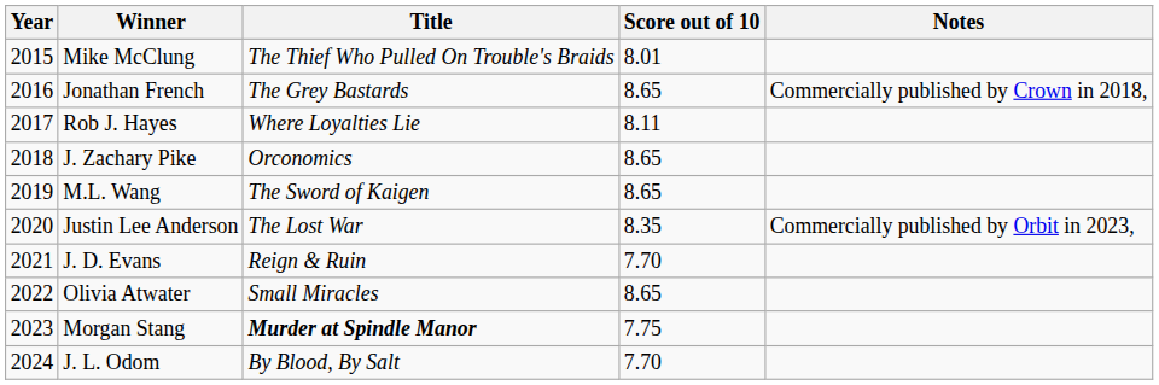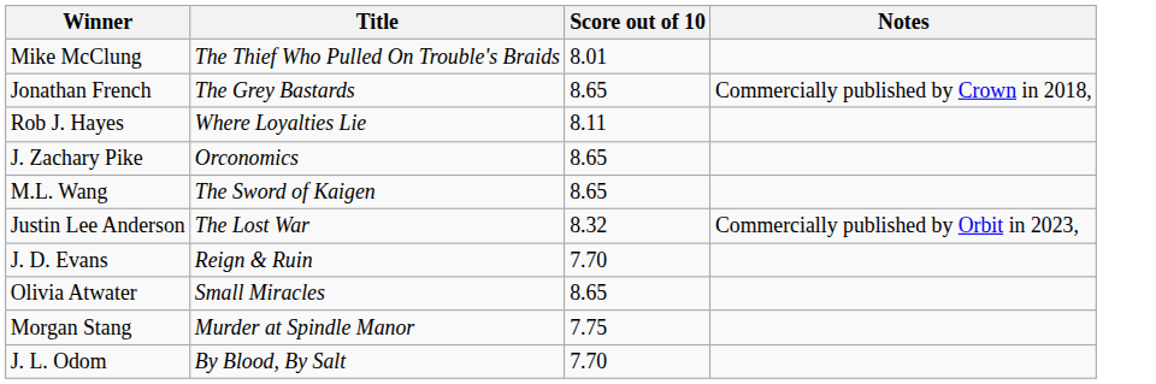- column: Year | 2015 | 2016 | 2017 | 2018 | 2019 | 2020 | 2021 | 2022 | 2023 | 2024
Justin Lee Anderson | Score out of 10: 8.35 -> 8.32
Morgan Stang | Title: bold -> normal
